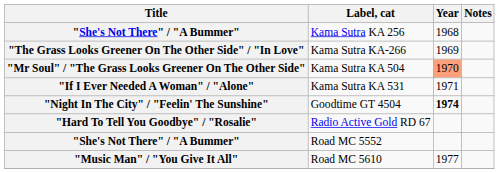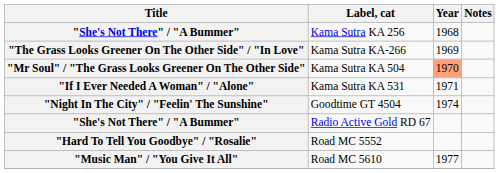Goodtime GT 4504 | Year: bold -> normal
Radio Active Gold RD 67 | Title: "Hard To Tell You Goodbye" / "Rosalie" -> "She's Not There" / "A Bummer"
Road MC 5552 | Title: "She's Not There" / "A Bummer" -> "Hard To Tell You Goodbye" / "Rosalie"
